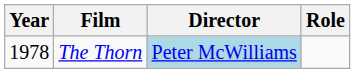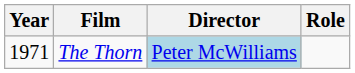The Thorn | Year: 1978 -> 1971
